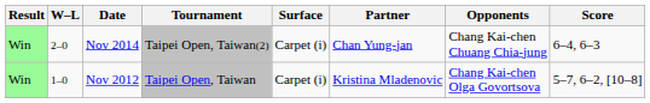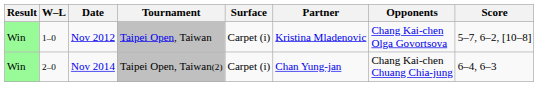rows swapped: Nov 2012 <-> Nov 2014
